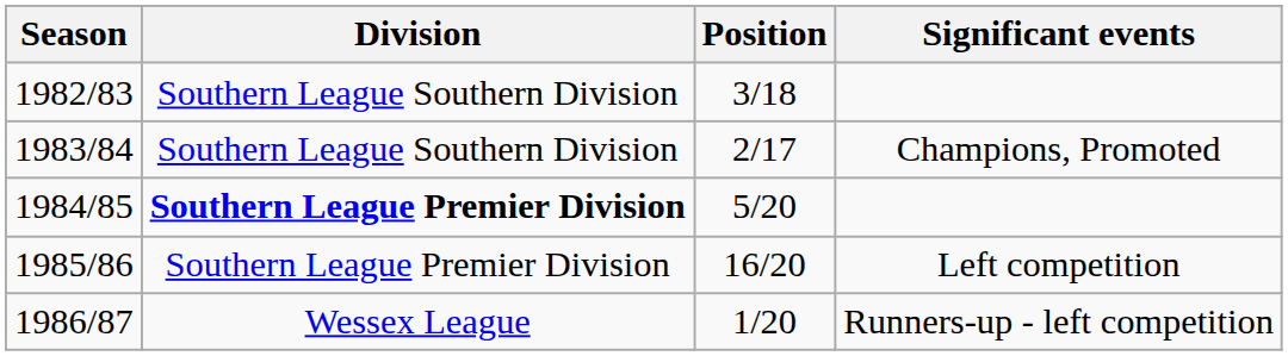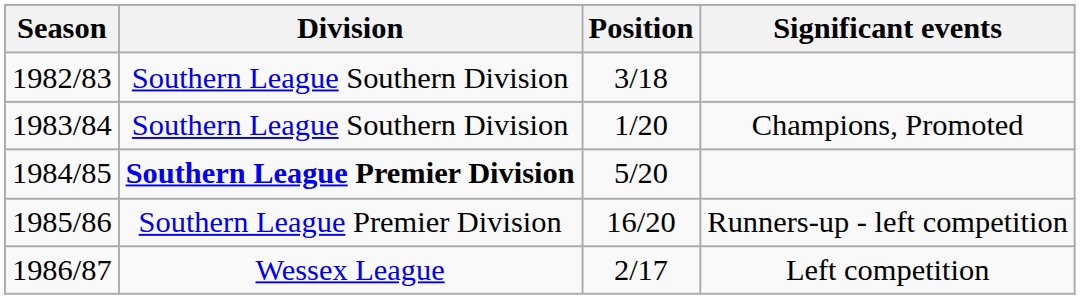1983/84 | Position: 2/17 -> 1/20
1985/86 | Significant events: Left competition -> Runners-up - left competition
1986/87 | Position: 1/20 -> 2/17
1986/87 | Significant events: Runners-up - left competition -> Left competition
